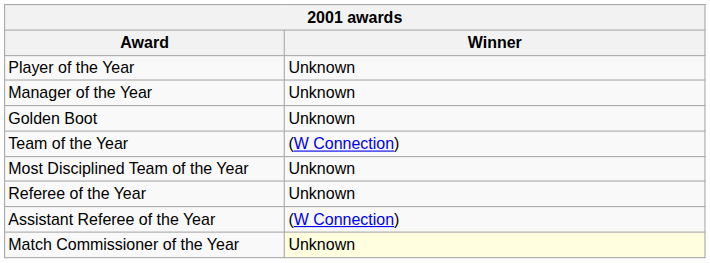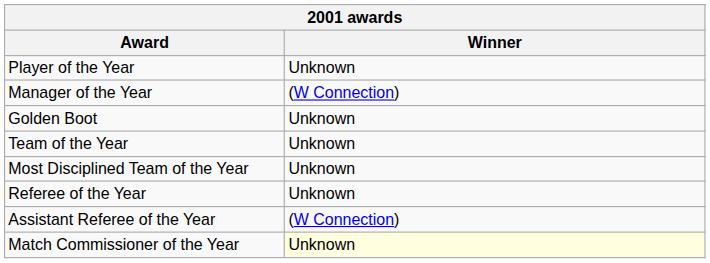Manager of the Year | Winner: Unknown -> (W Connection)
Team of the Year | Winner: (W Connection) -> Unknown
